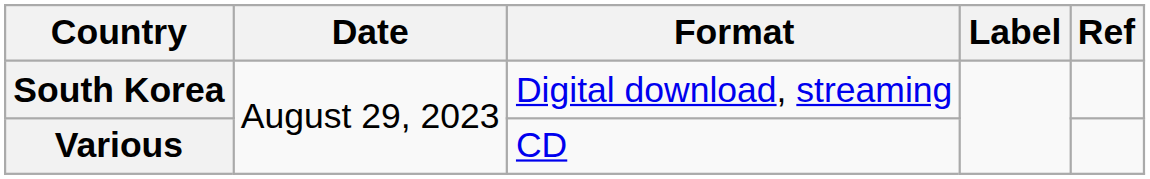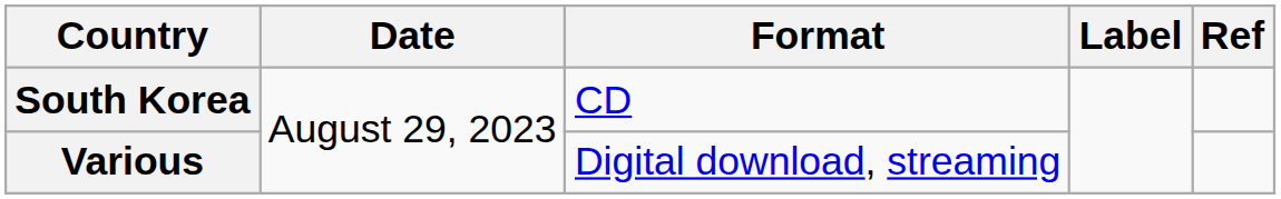South Korea | Format: Digital download, streaming -> CD
Various | Format: CD -> Digital download, streaming
